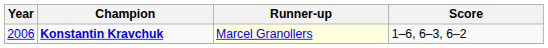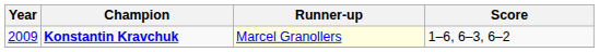Konstantin Kravchuk | Year: 2006 -> 2009
